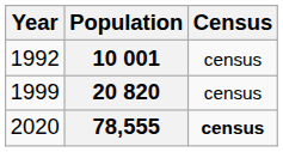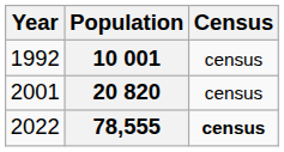20 820 | Year: 1999 -> 2001
78,555 | Year: 2020 -> 2022
